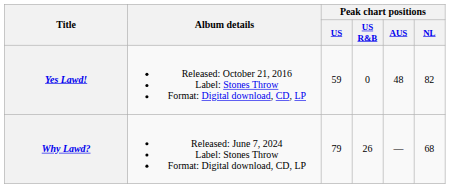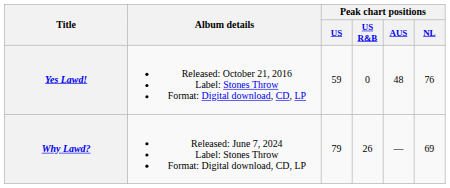Yes Lawd! | Peak chart positions / NL: 82 -> 76
Why Lawd? | Peak chart positions / NL: 68 -> 69
